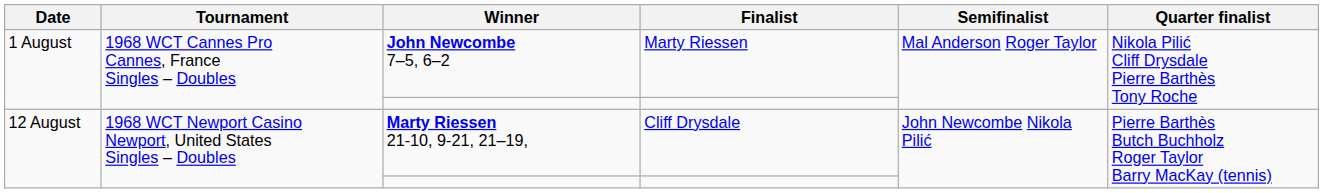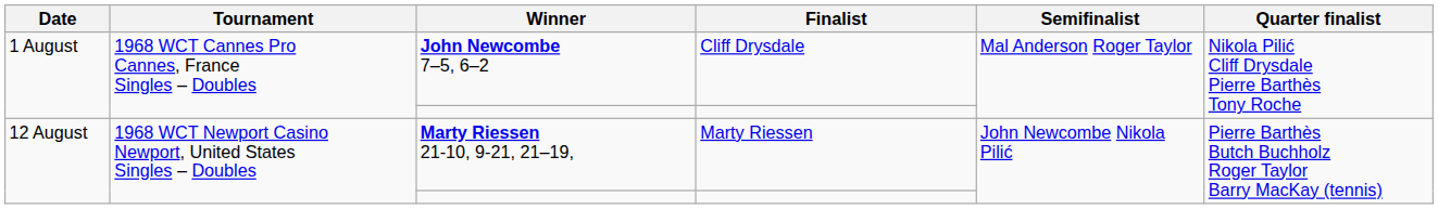John Newcombe 7–5, 6–2 | Finalist: Marty Riessen -> Cliff Drysdale
Marty Riessen 21-10, 9-21, 21–19, | Finalist: Cliff Drysdale -> Marty Riessen
